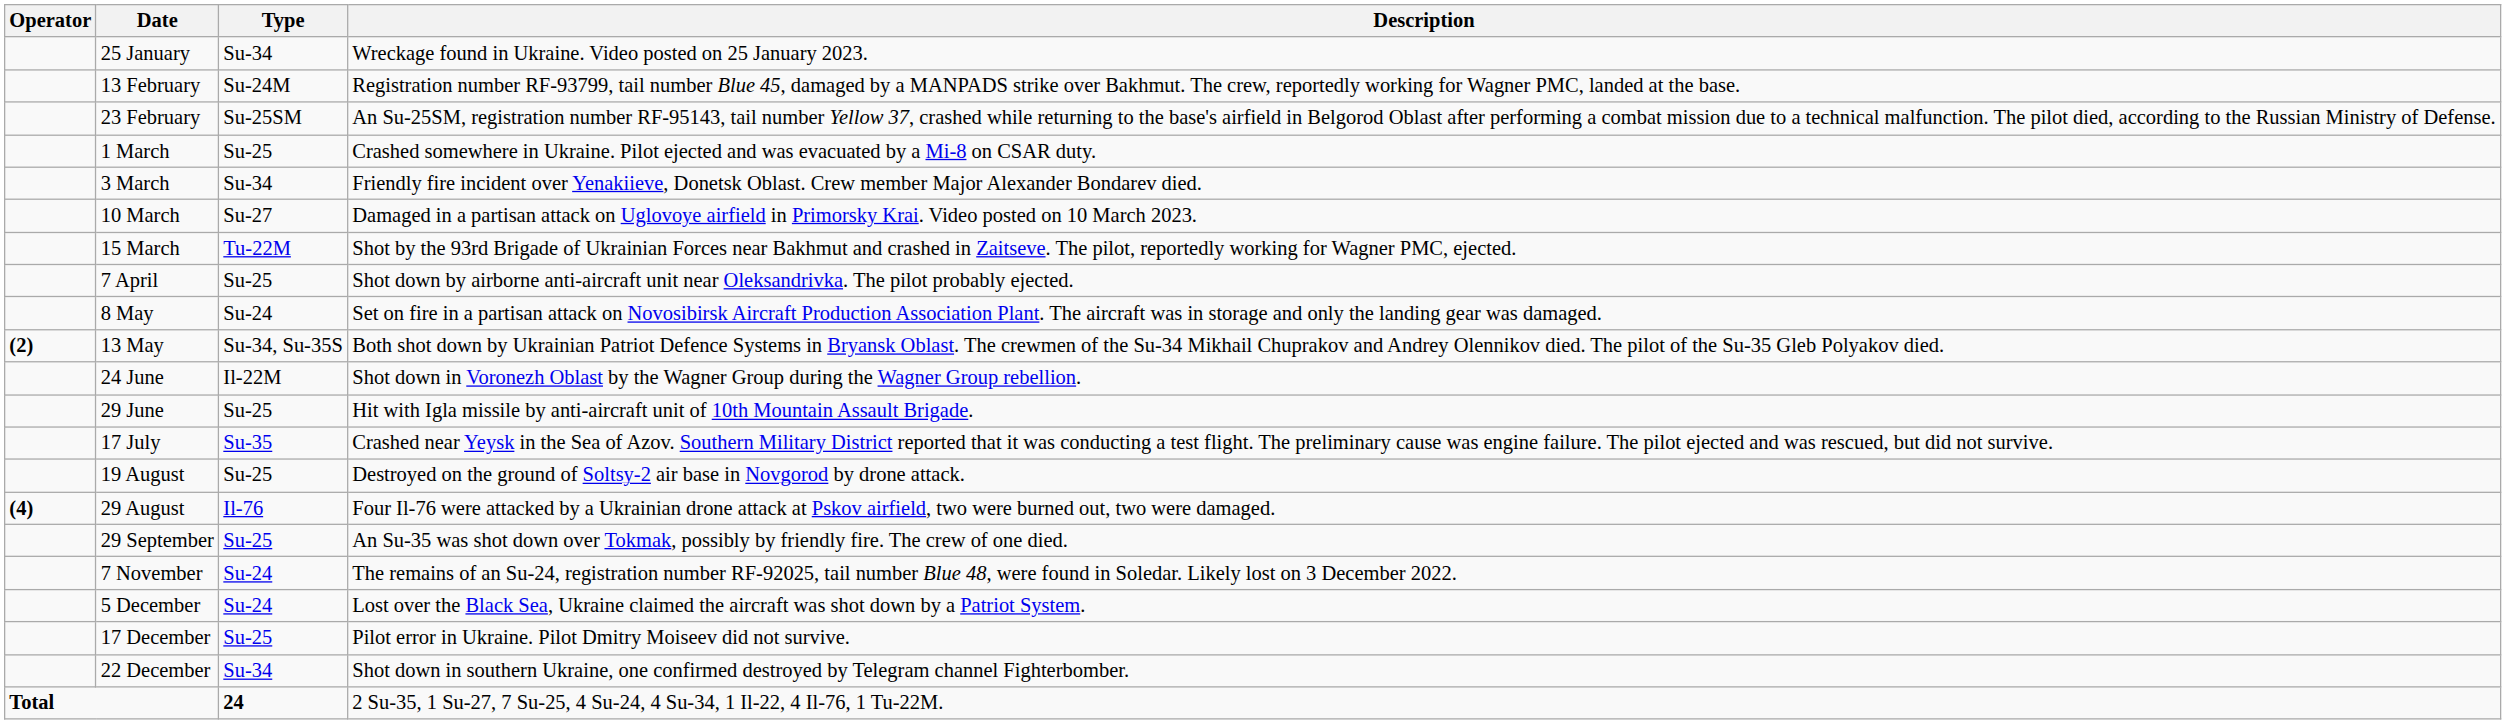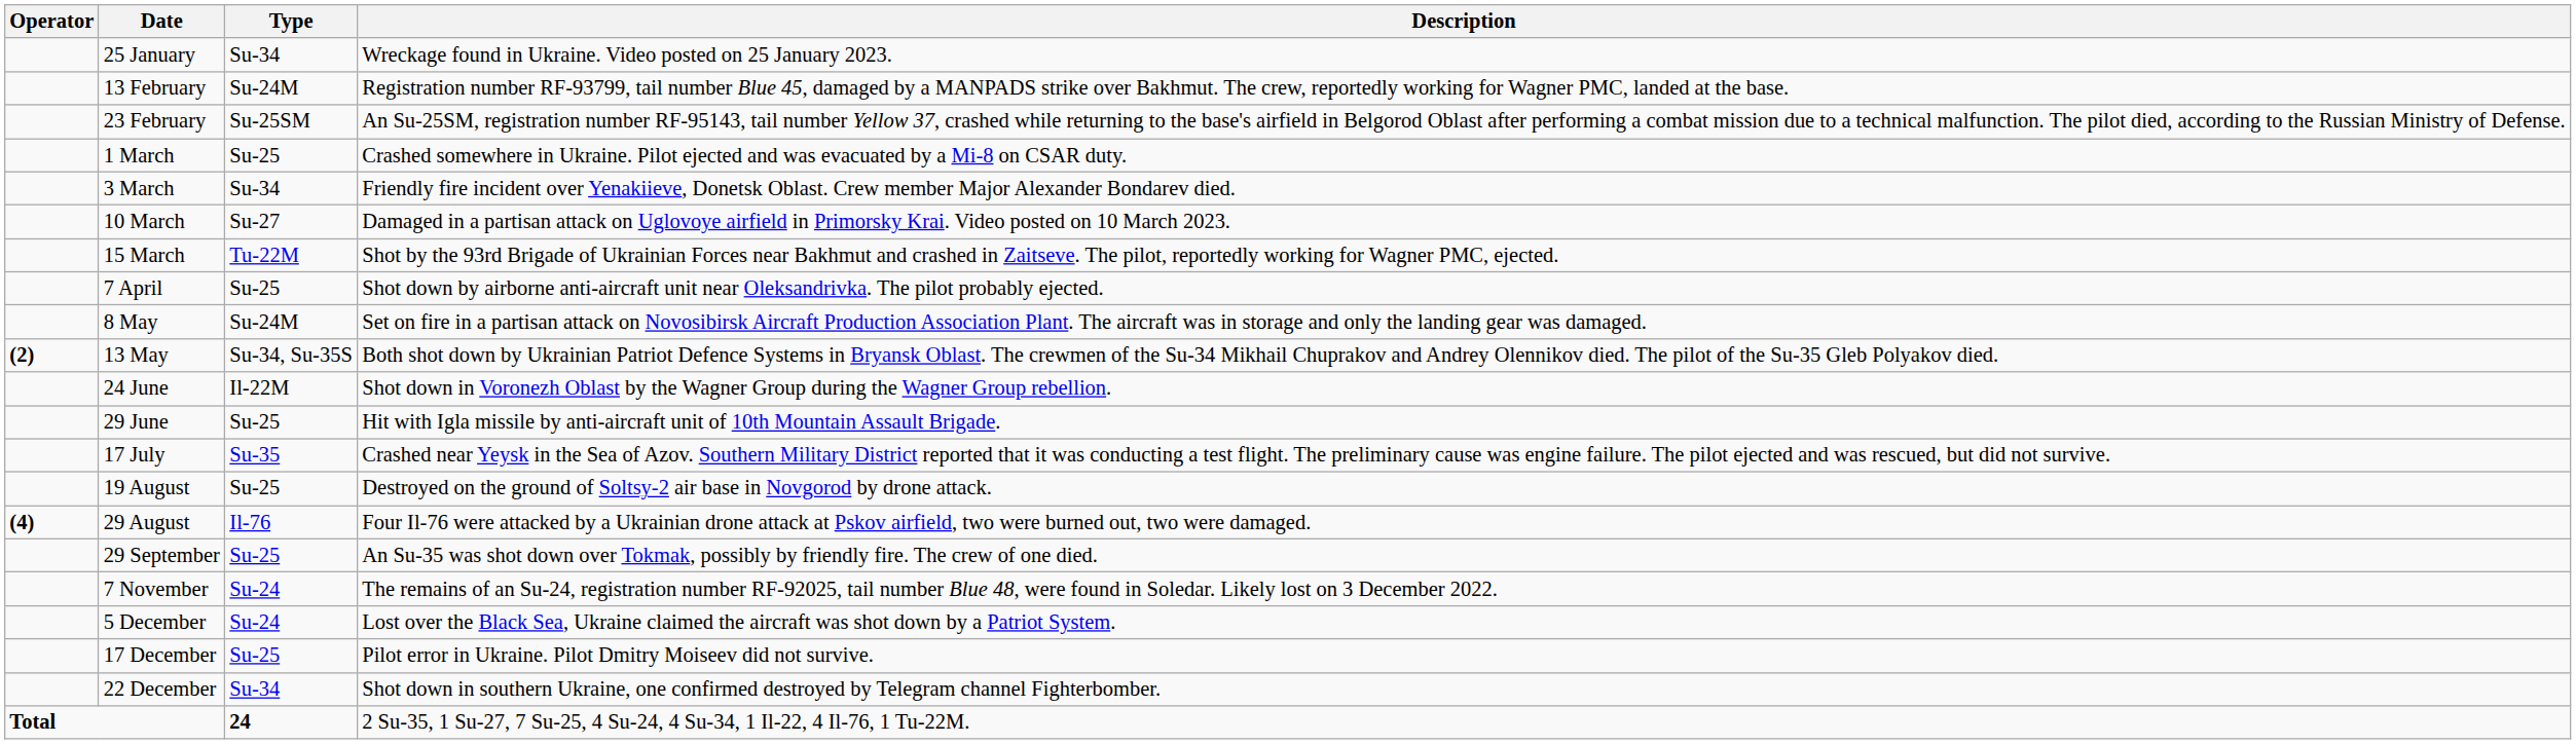8 May | Type: Su-24 -> Su-24M
